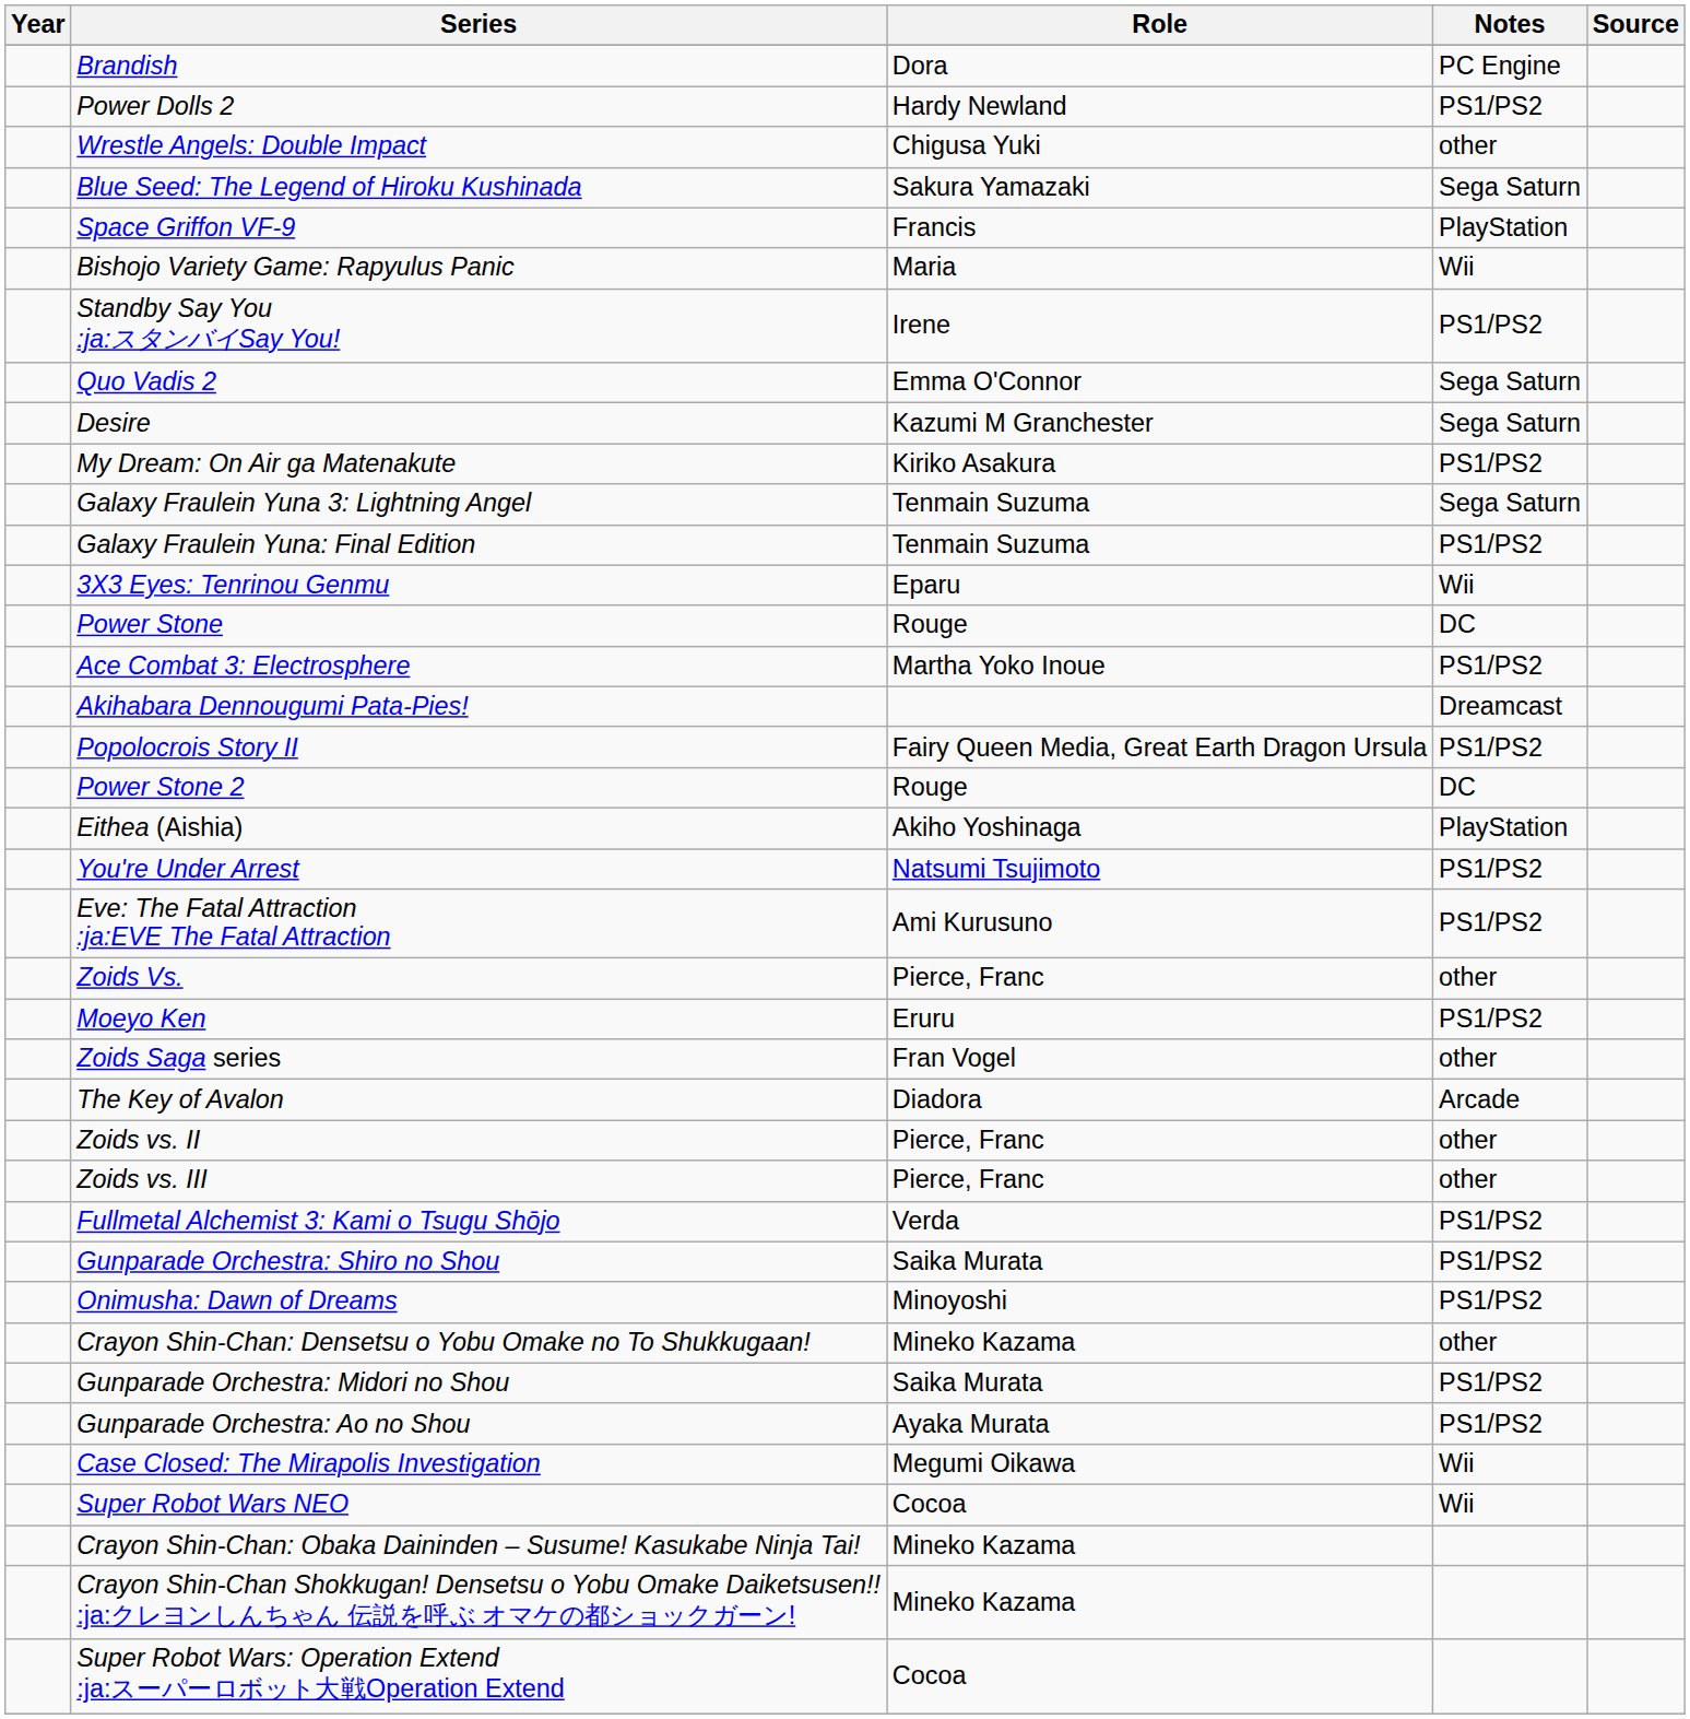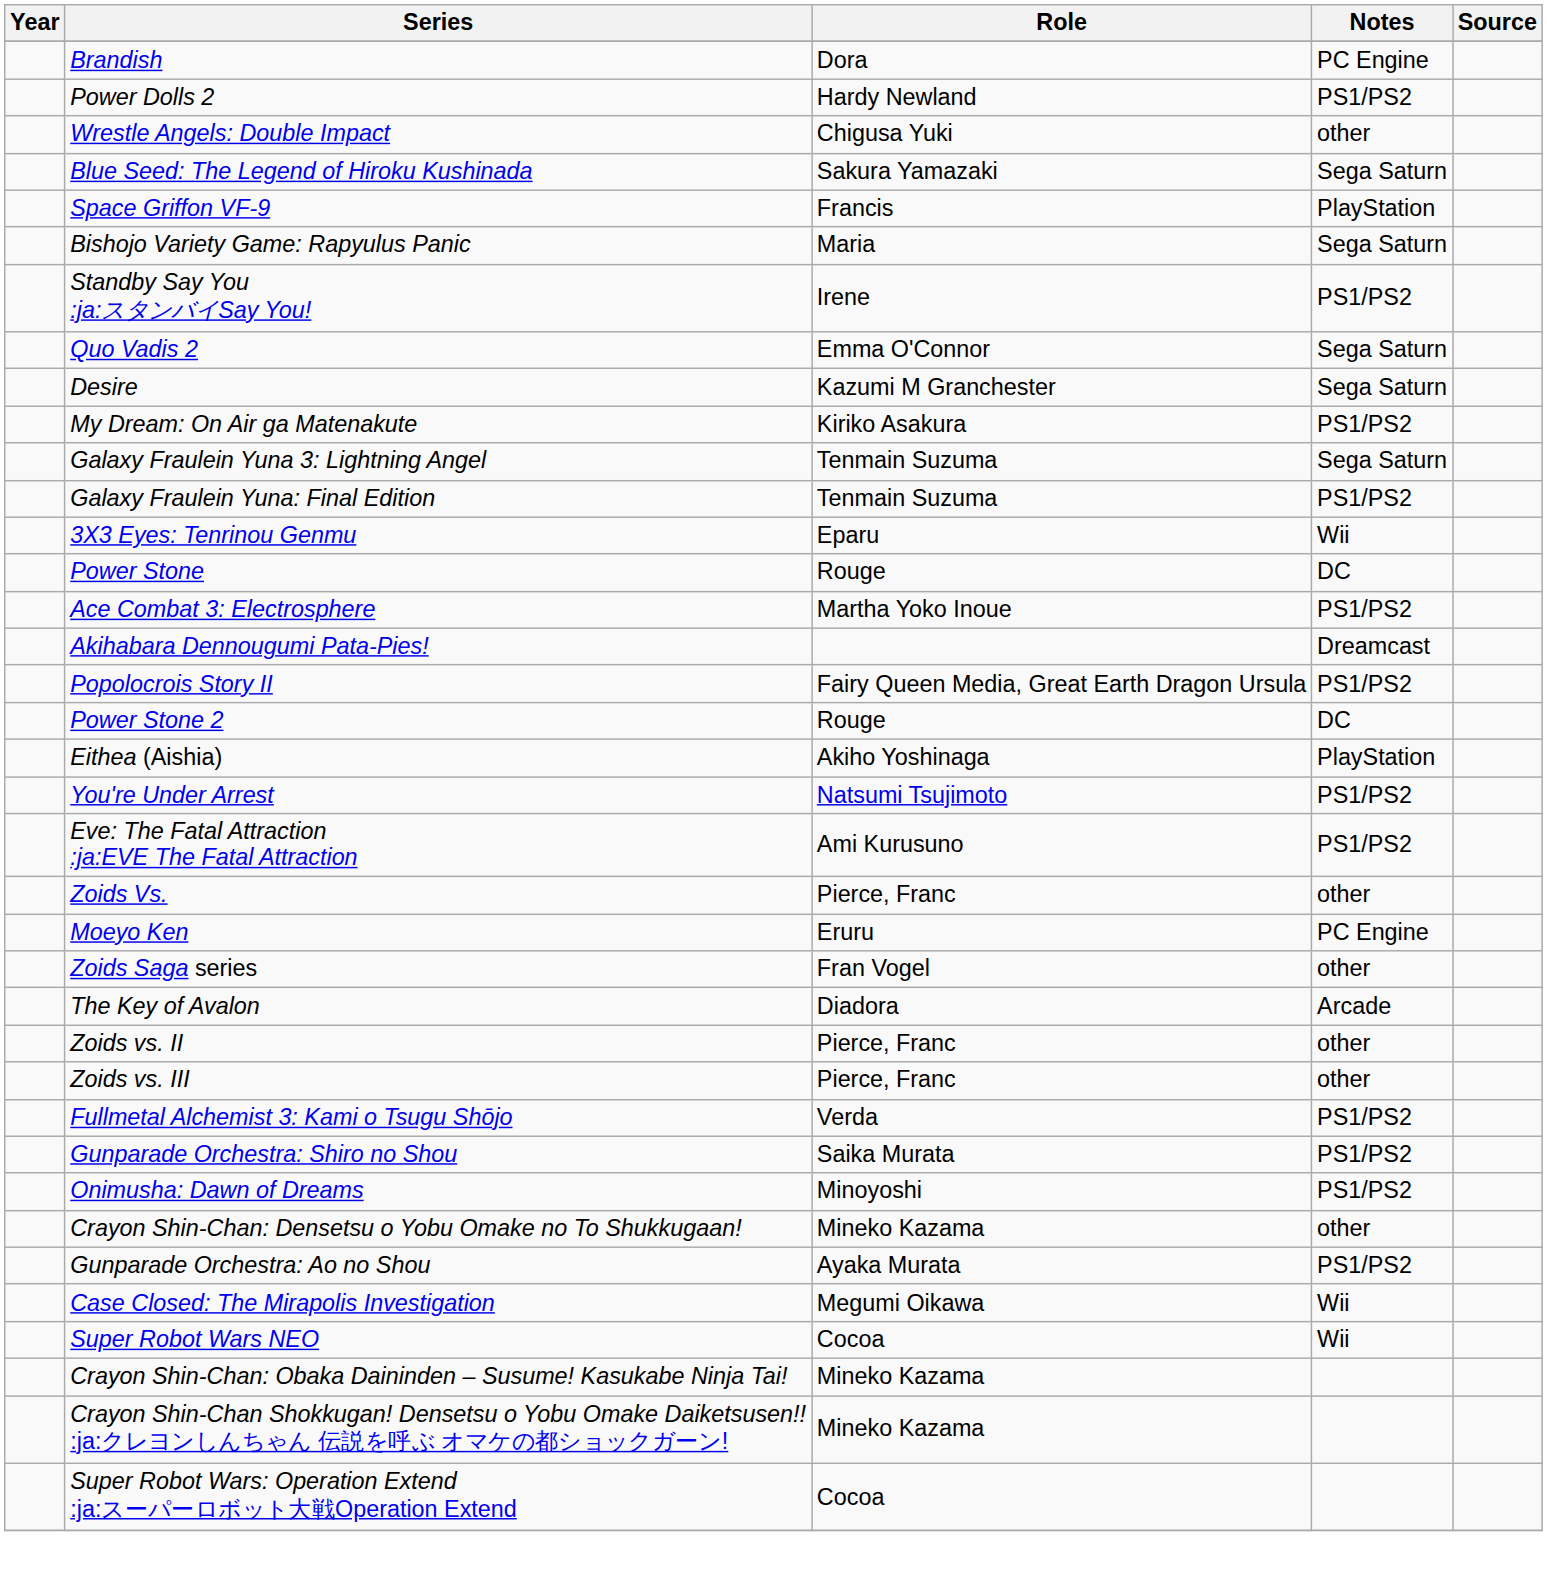Bishojo Variety Game: Rapyulus Panic | Notes: Wii -> Sega Saturn
Moeyo Ken | Notes: PS1/PS2 -> PC Engine
- row: Gunparade Orchestra: Midori no Shou | Saika Murata | PS1/PS2
